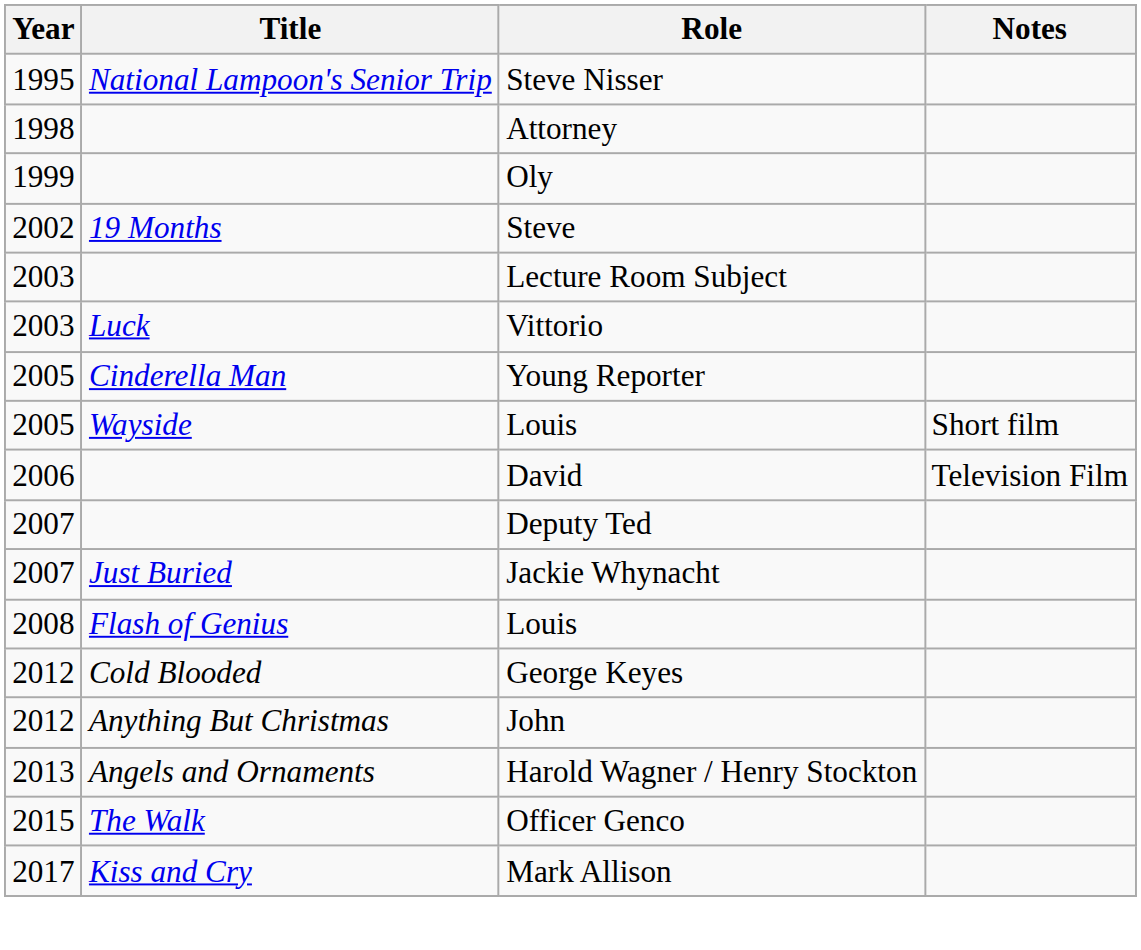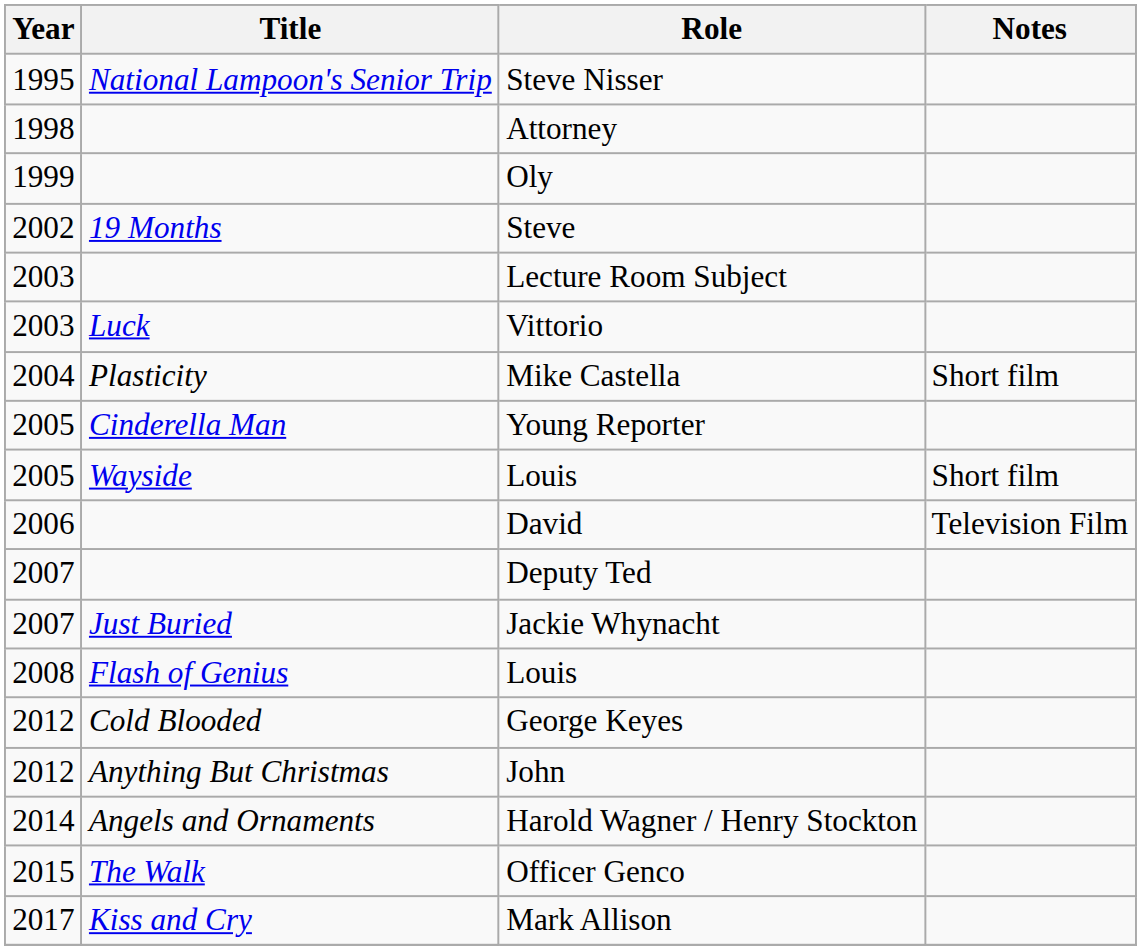+ row: 2004 | Plasticity | Mike Castella | Short film
Harold Wagner / Henry Stockton | Year: 2013 -> 2014
